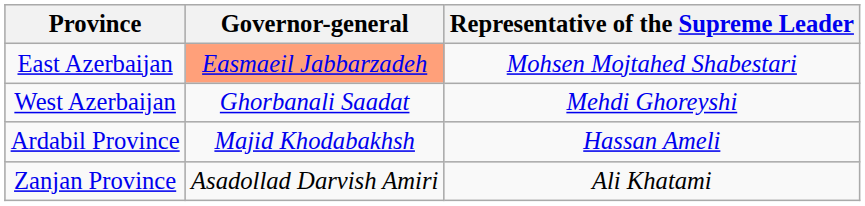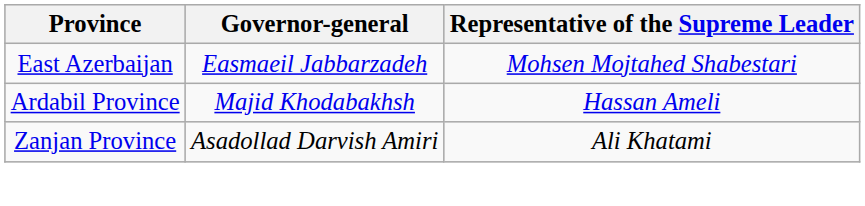East Azerbaijan | Governor-general: lightsalmon background -> no background
- row: West Azerbaijan | Ghorbanali Saadat | Mehdi Ghoreyshi
